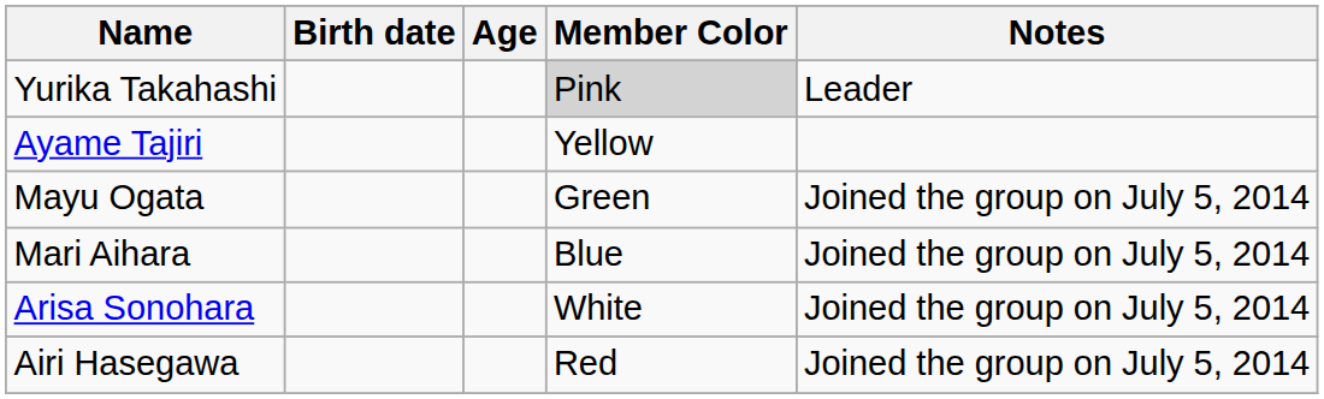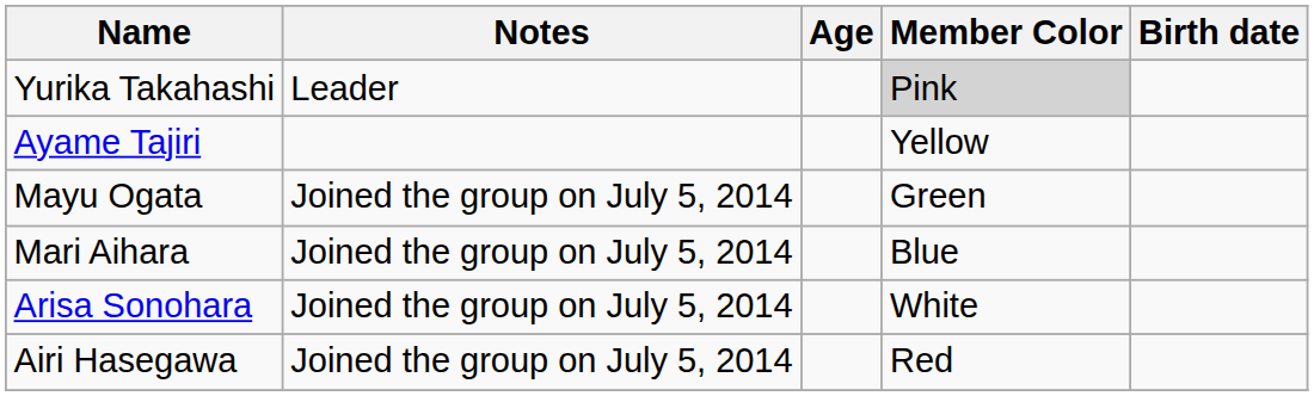columns swapped: Birth date <-> Notes
